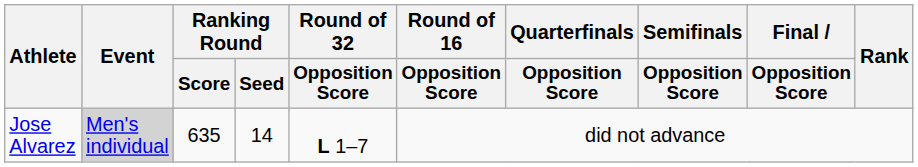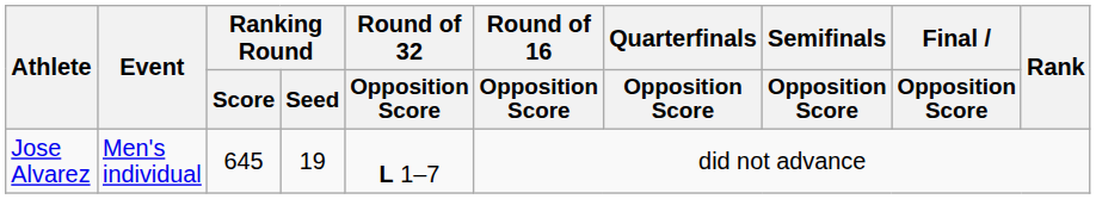Jose Alvarez | Event: lightgrey background -> no background
Jose Alvarez | Ranking Round / Score: 635 -> 645
Jose Alvarez | Ranking Round / Seed: 14 -> 19
